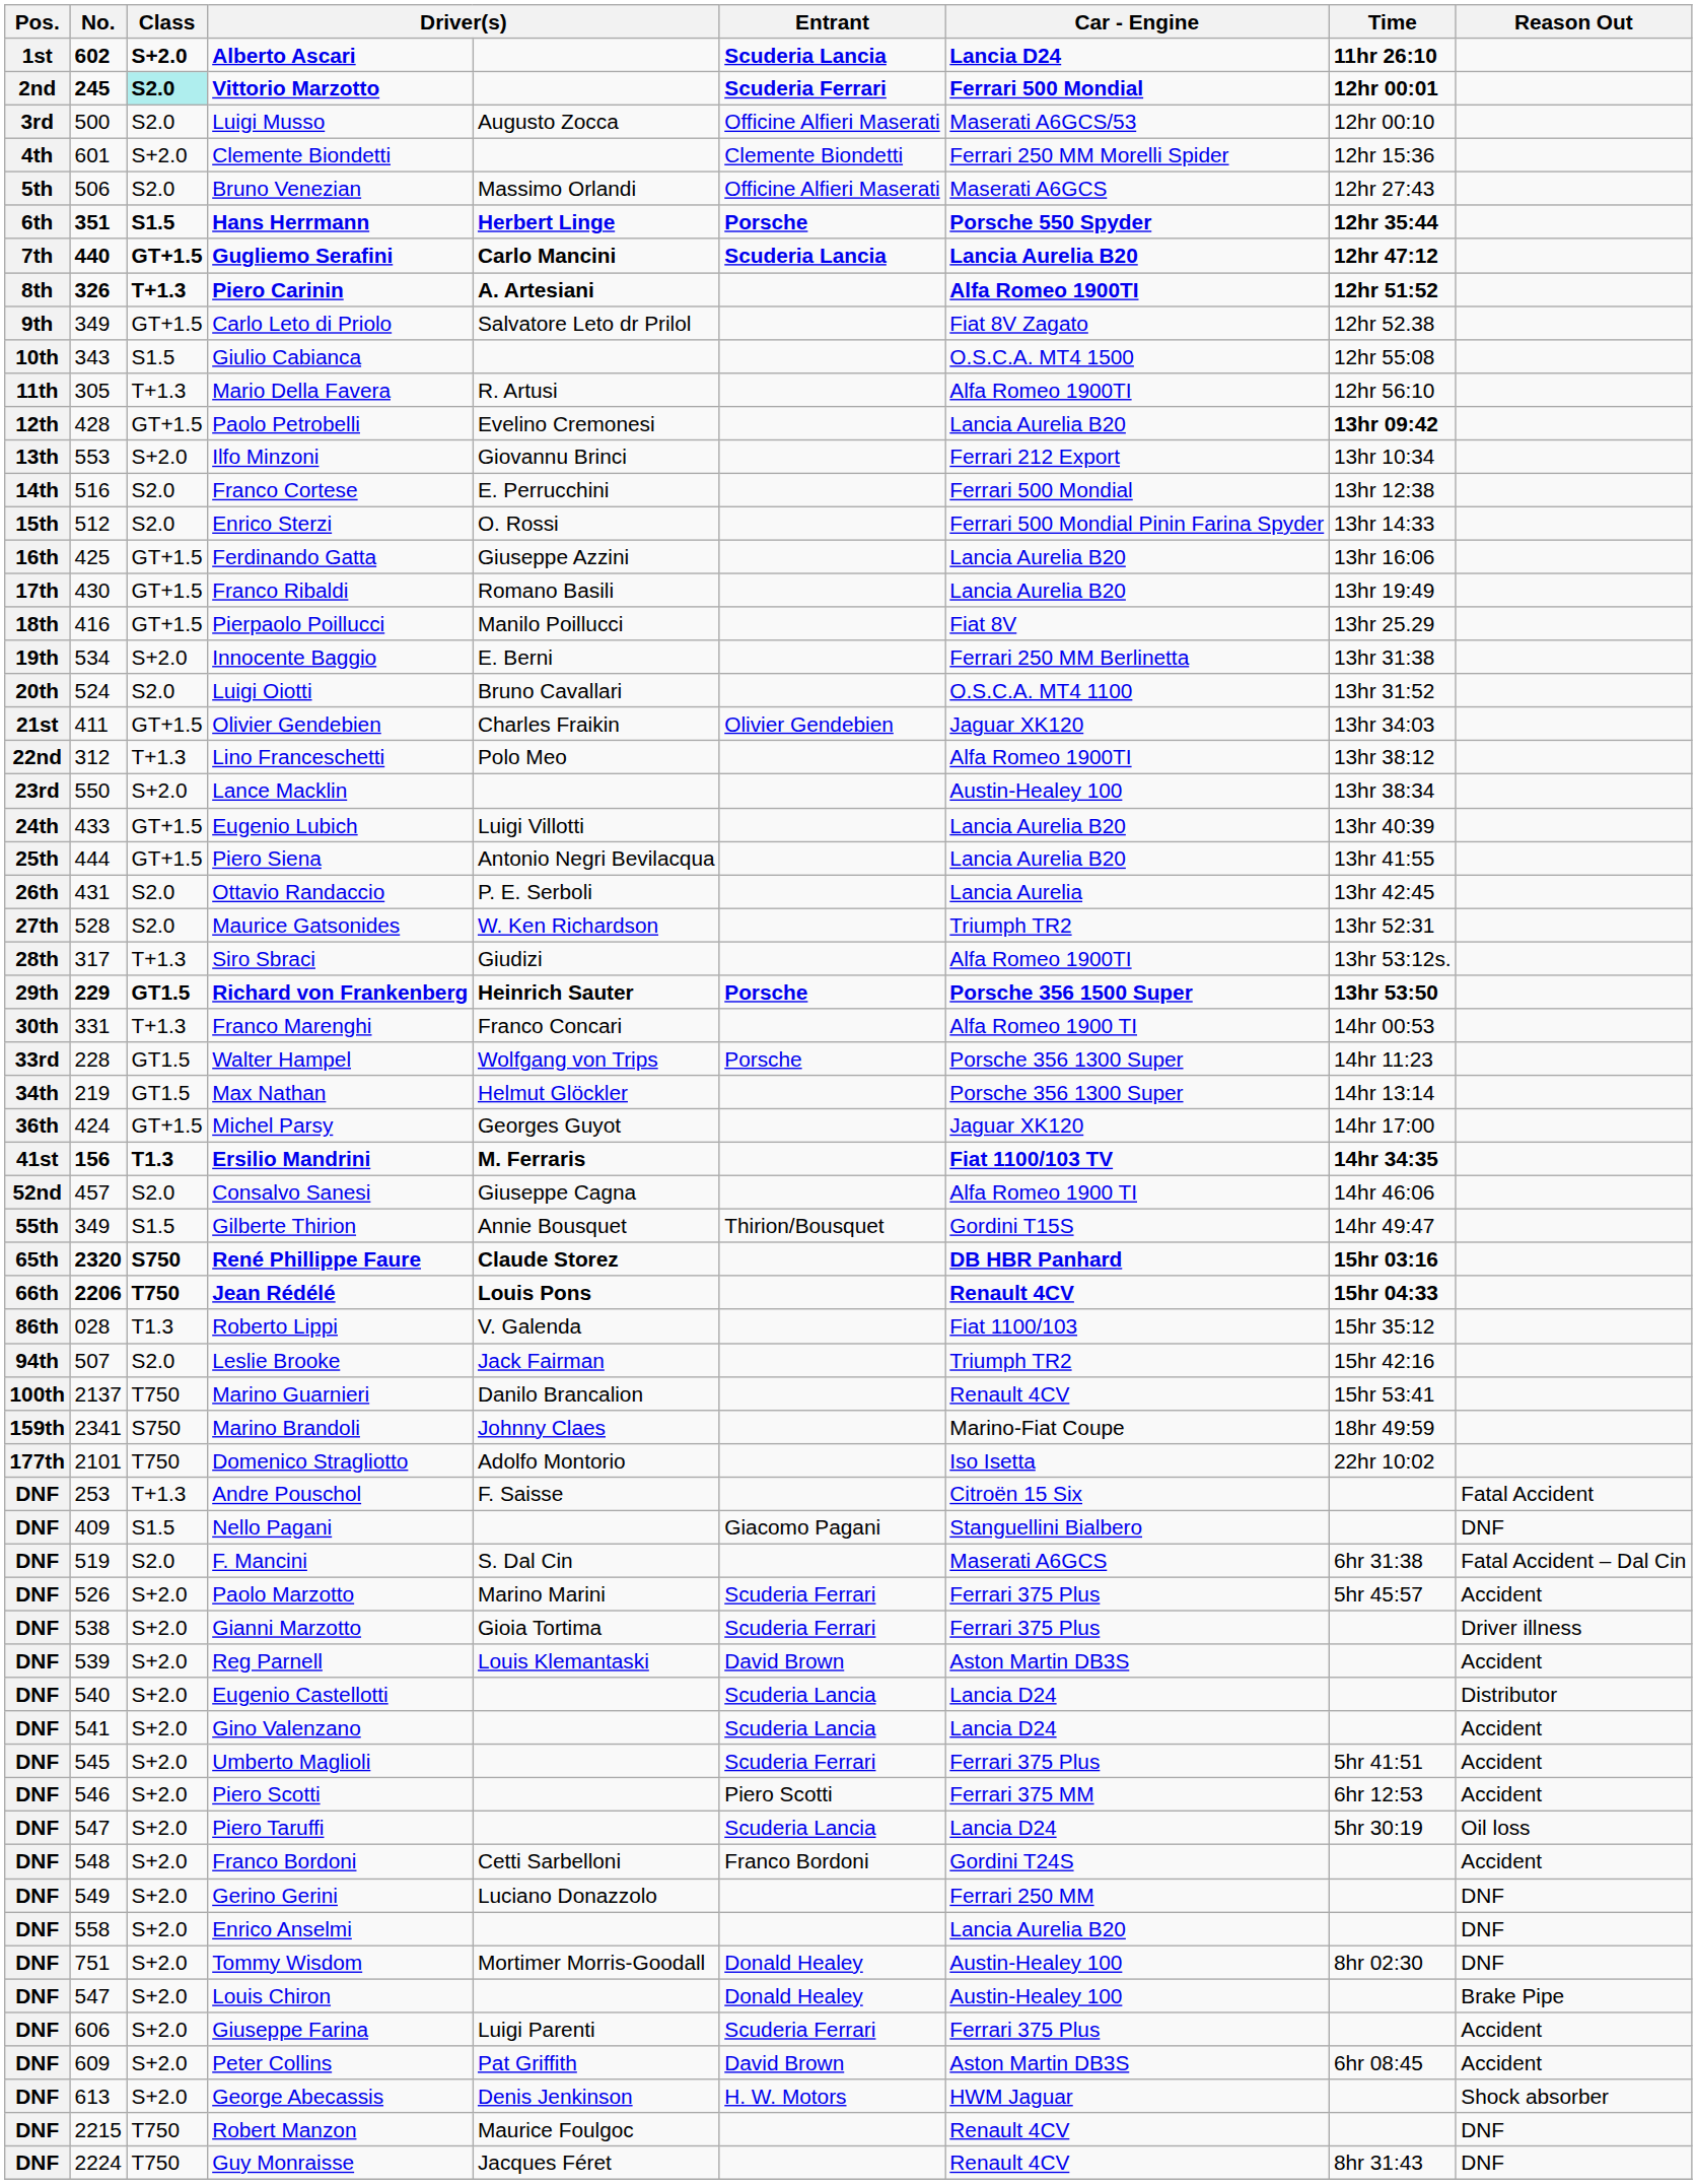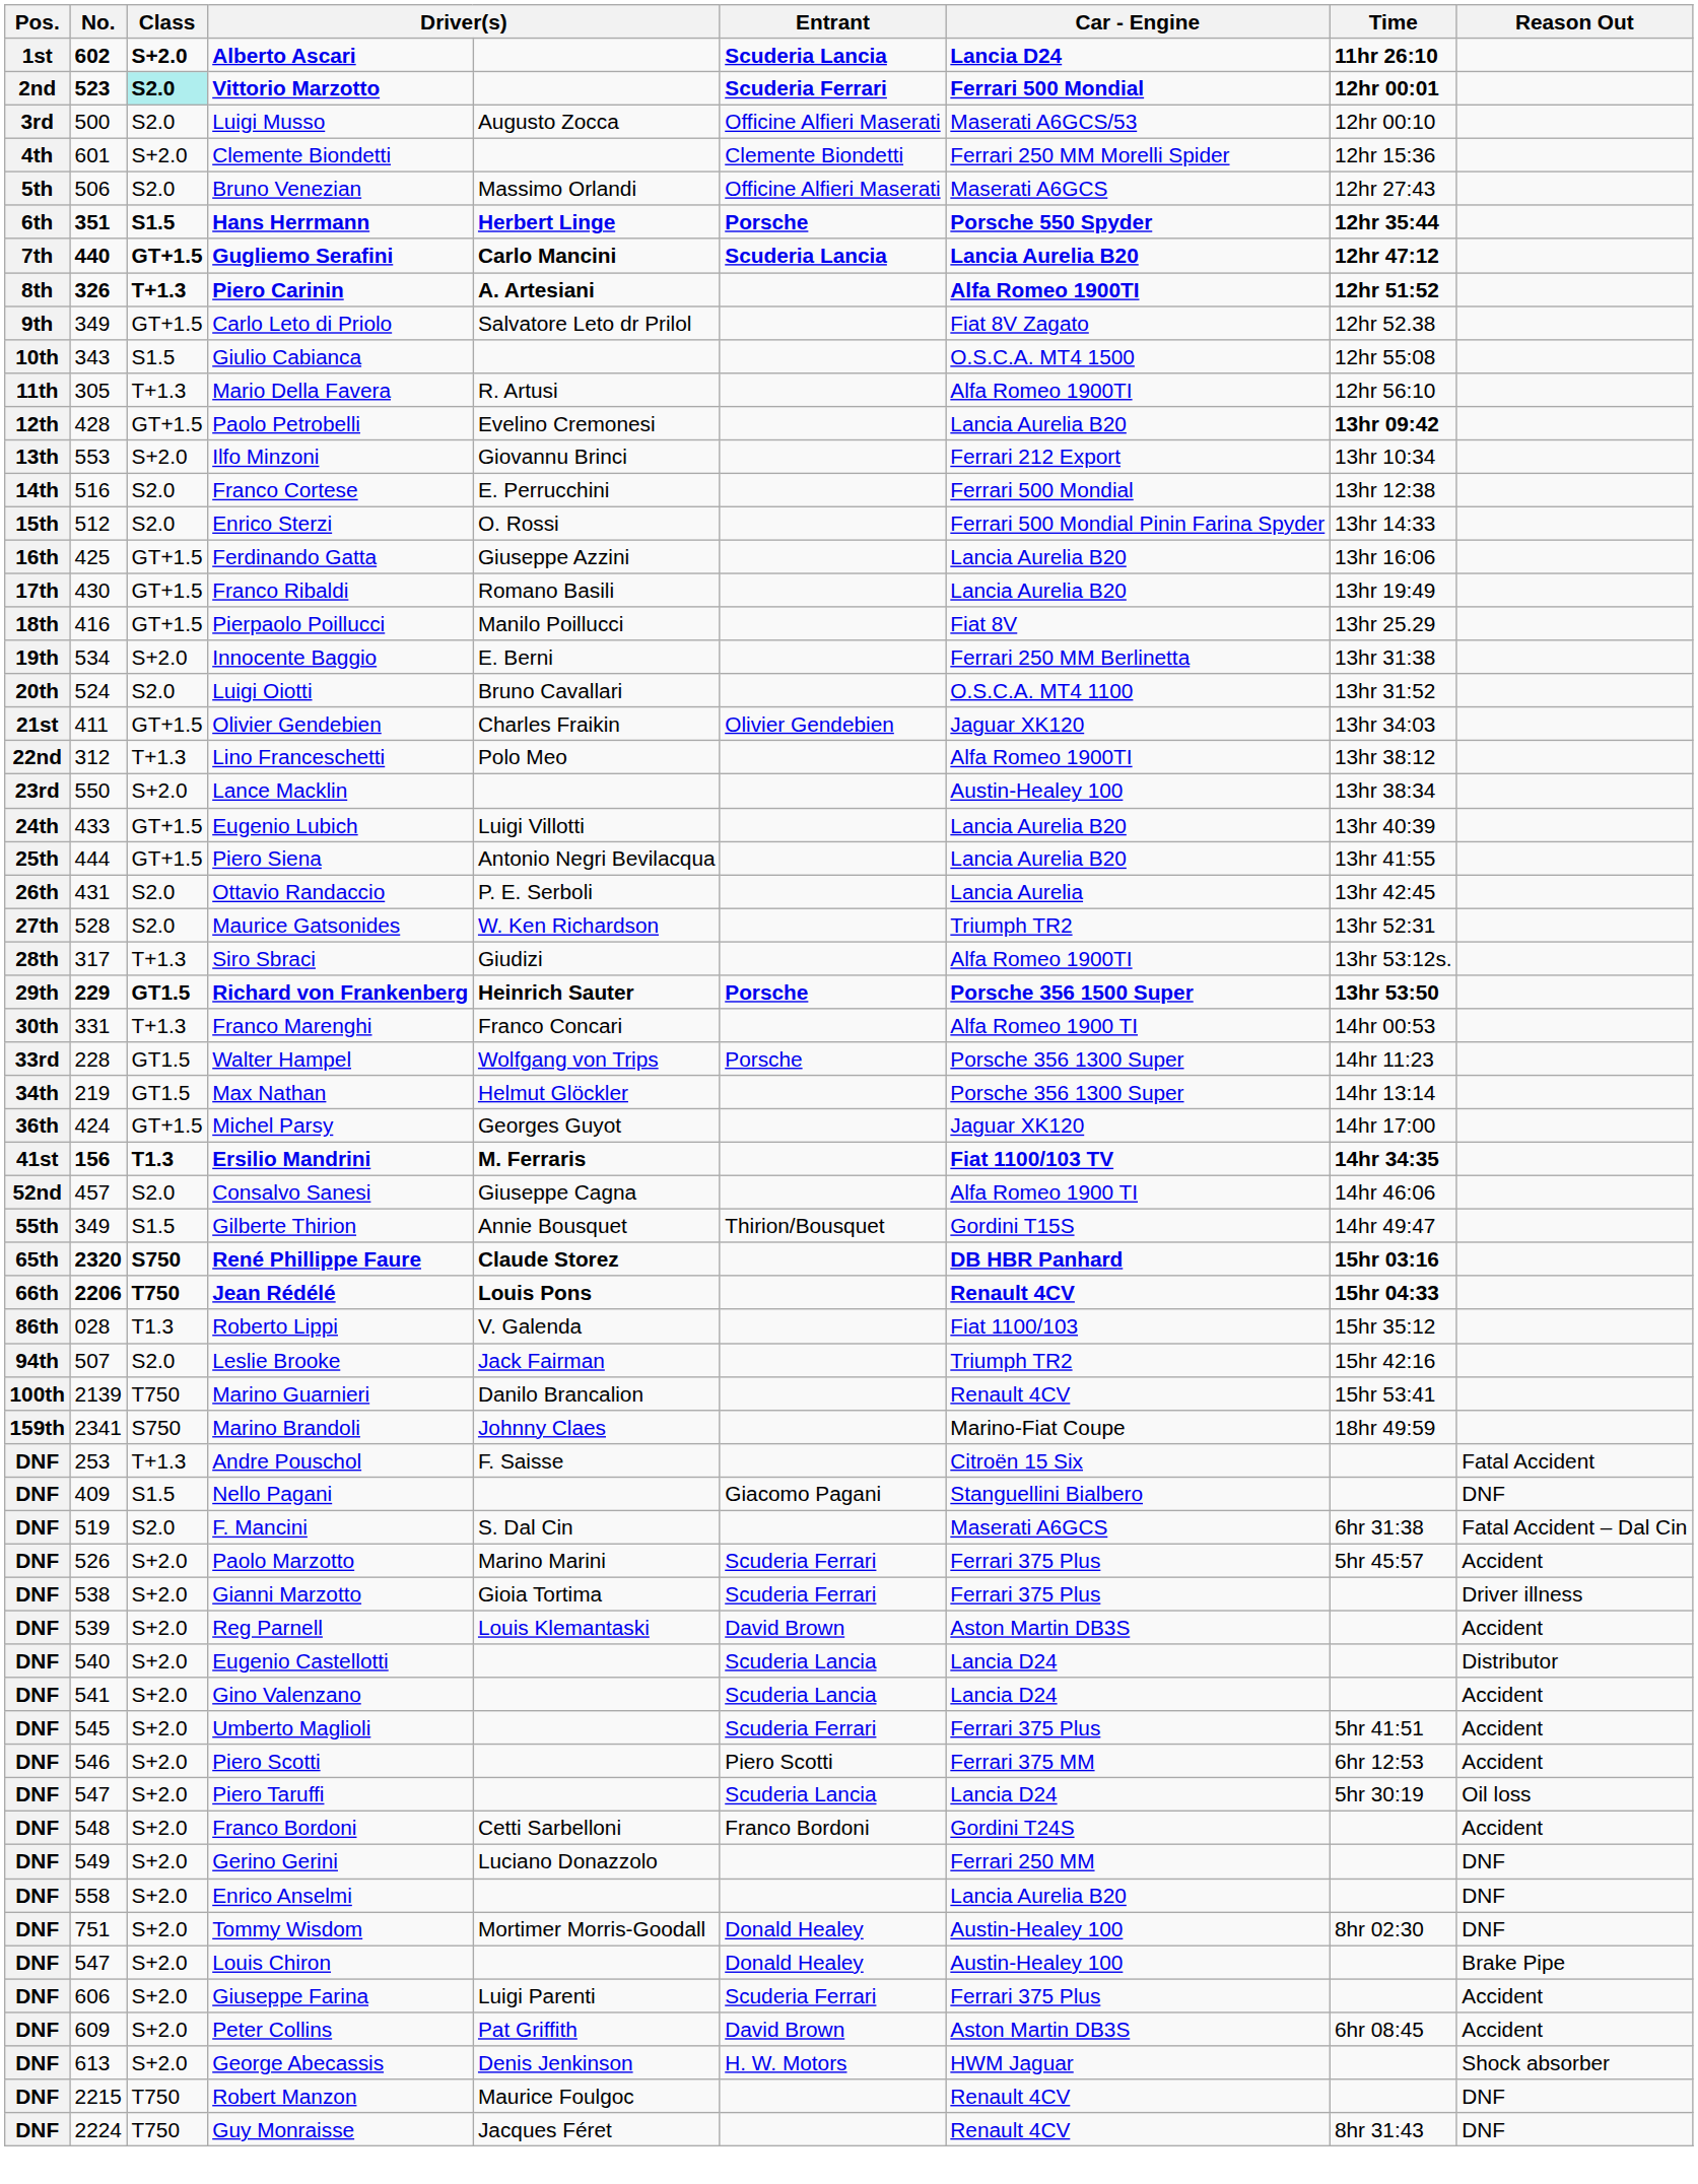Vittorio Marzotto | No.: 245 -> 523
Marino Guarnieri | No.: 2137 -> 2139
- row: 177th | 2101 | T750 | Domenico Stragliotto | Adolfo Montorio | Iso Isetta | 22hr 10:02
